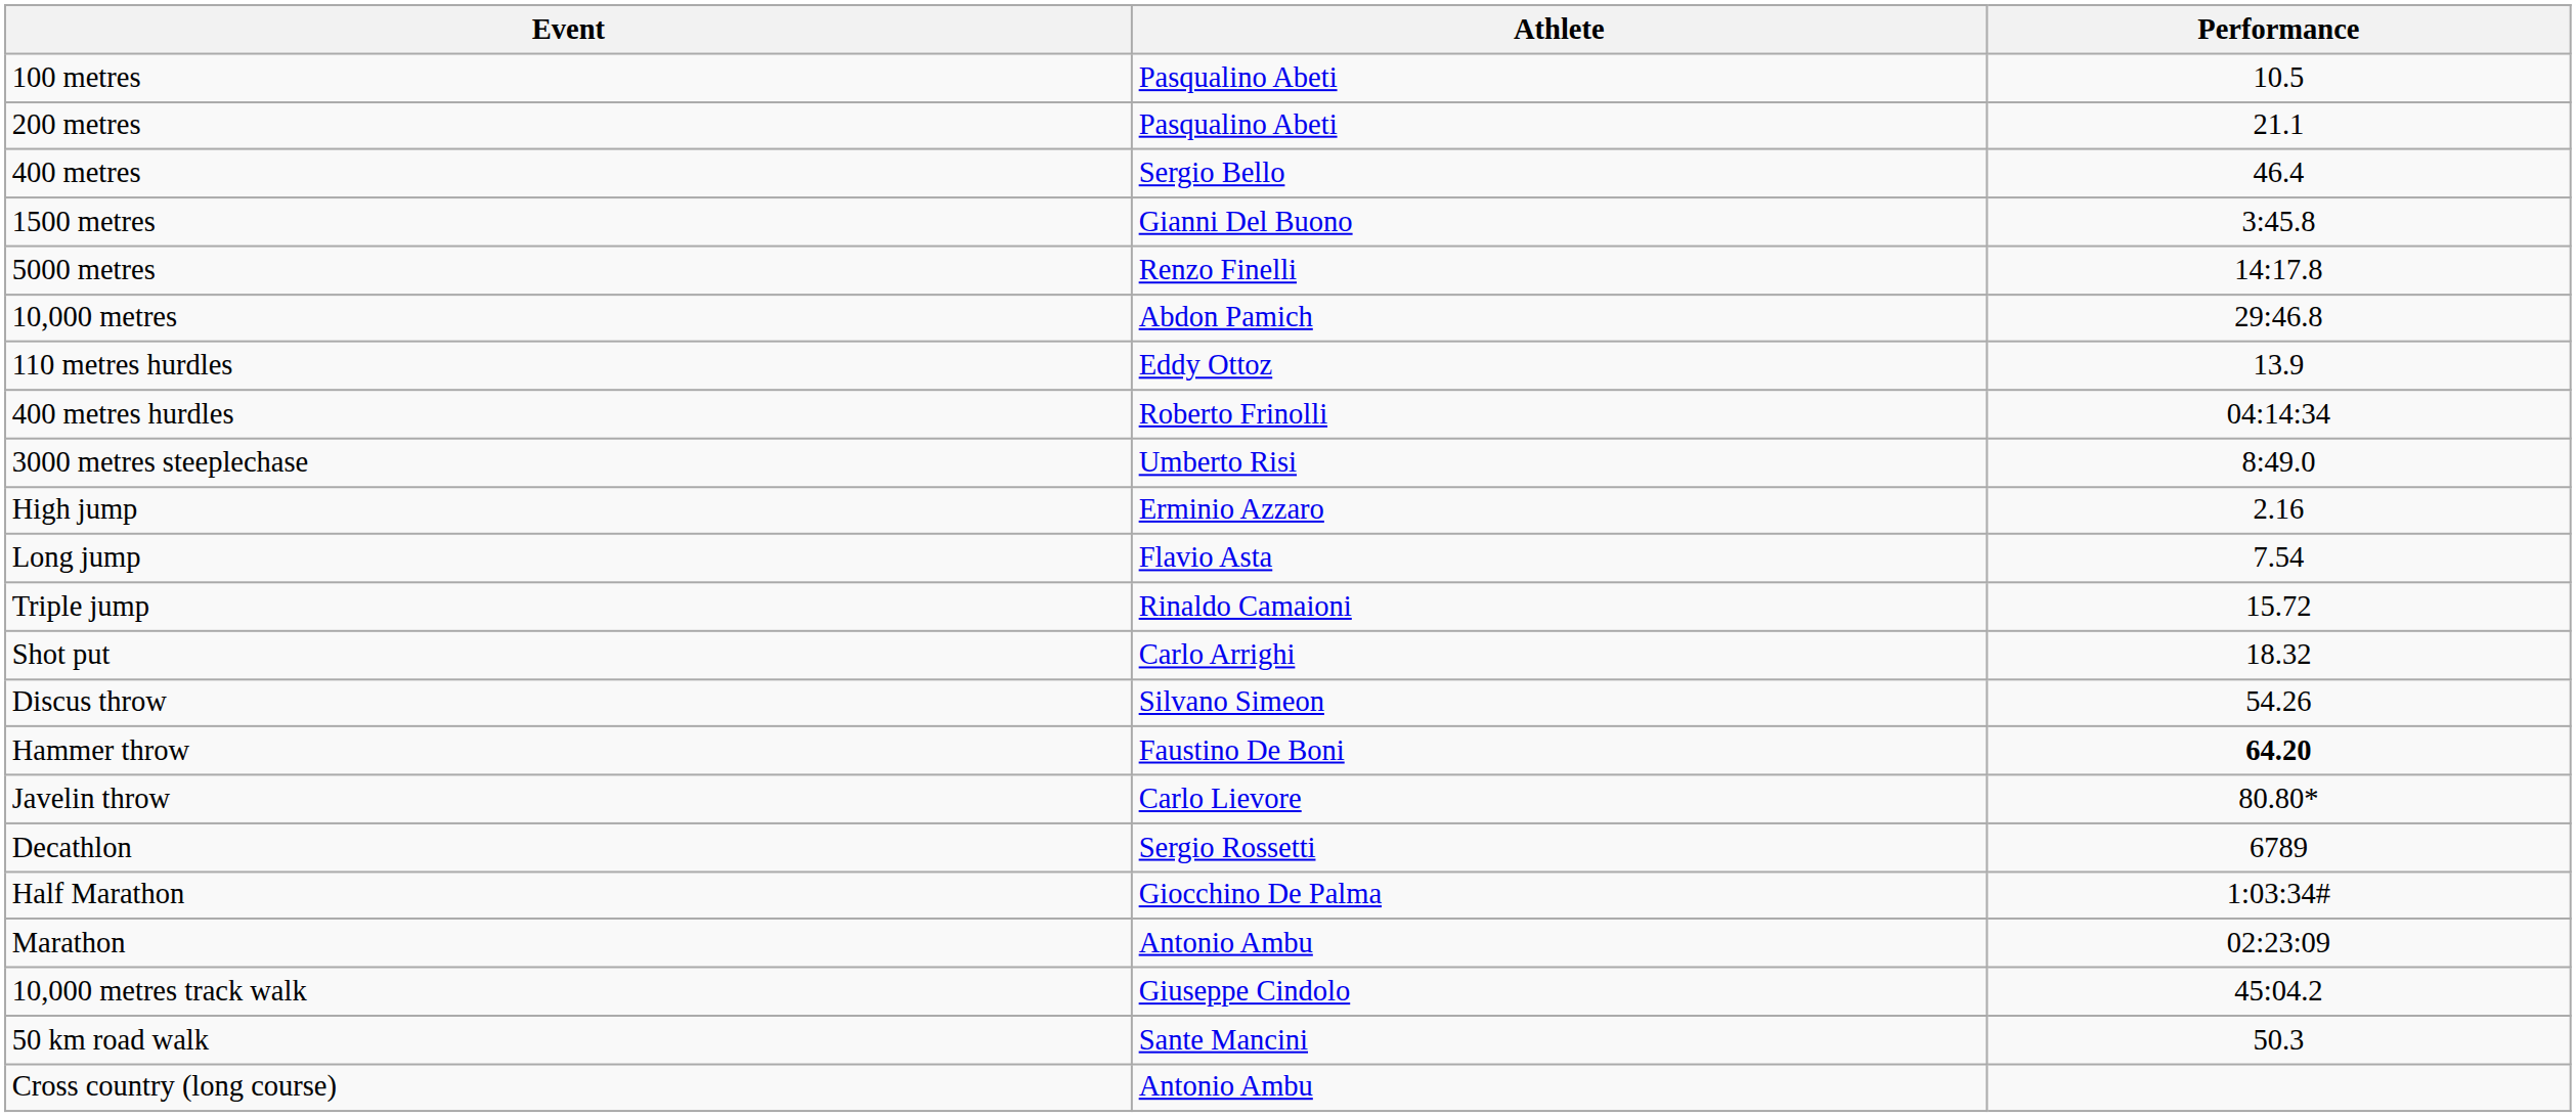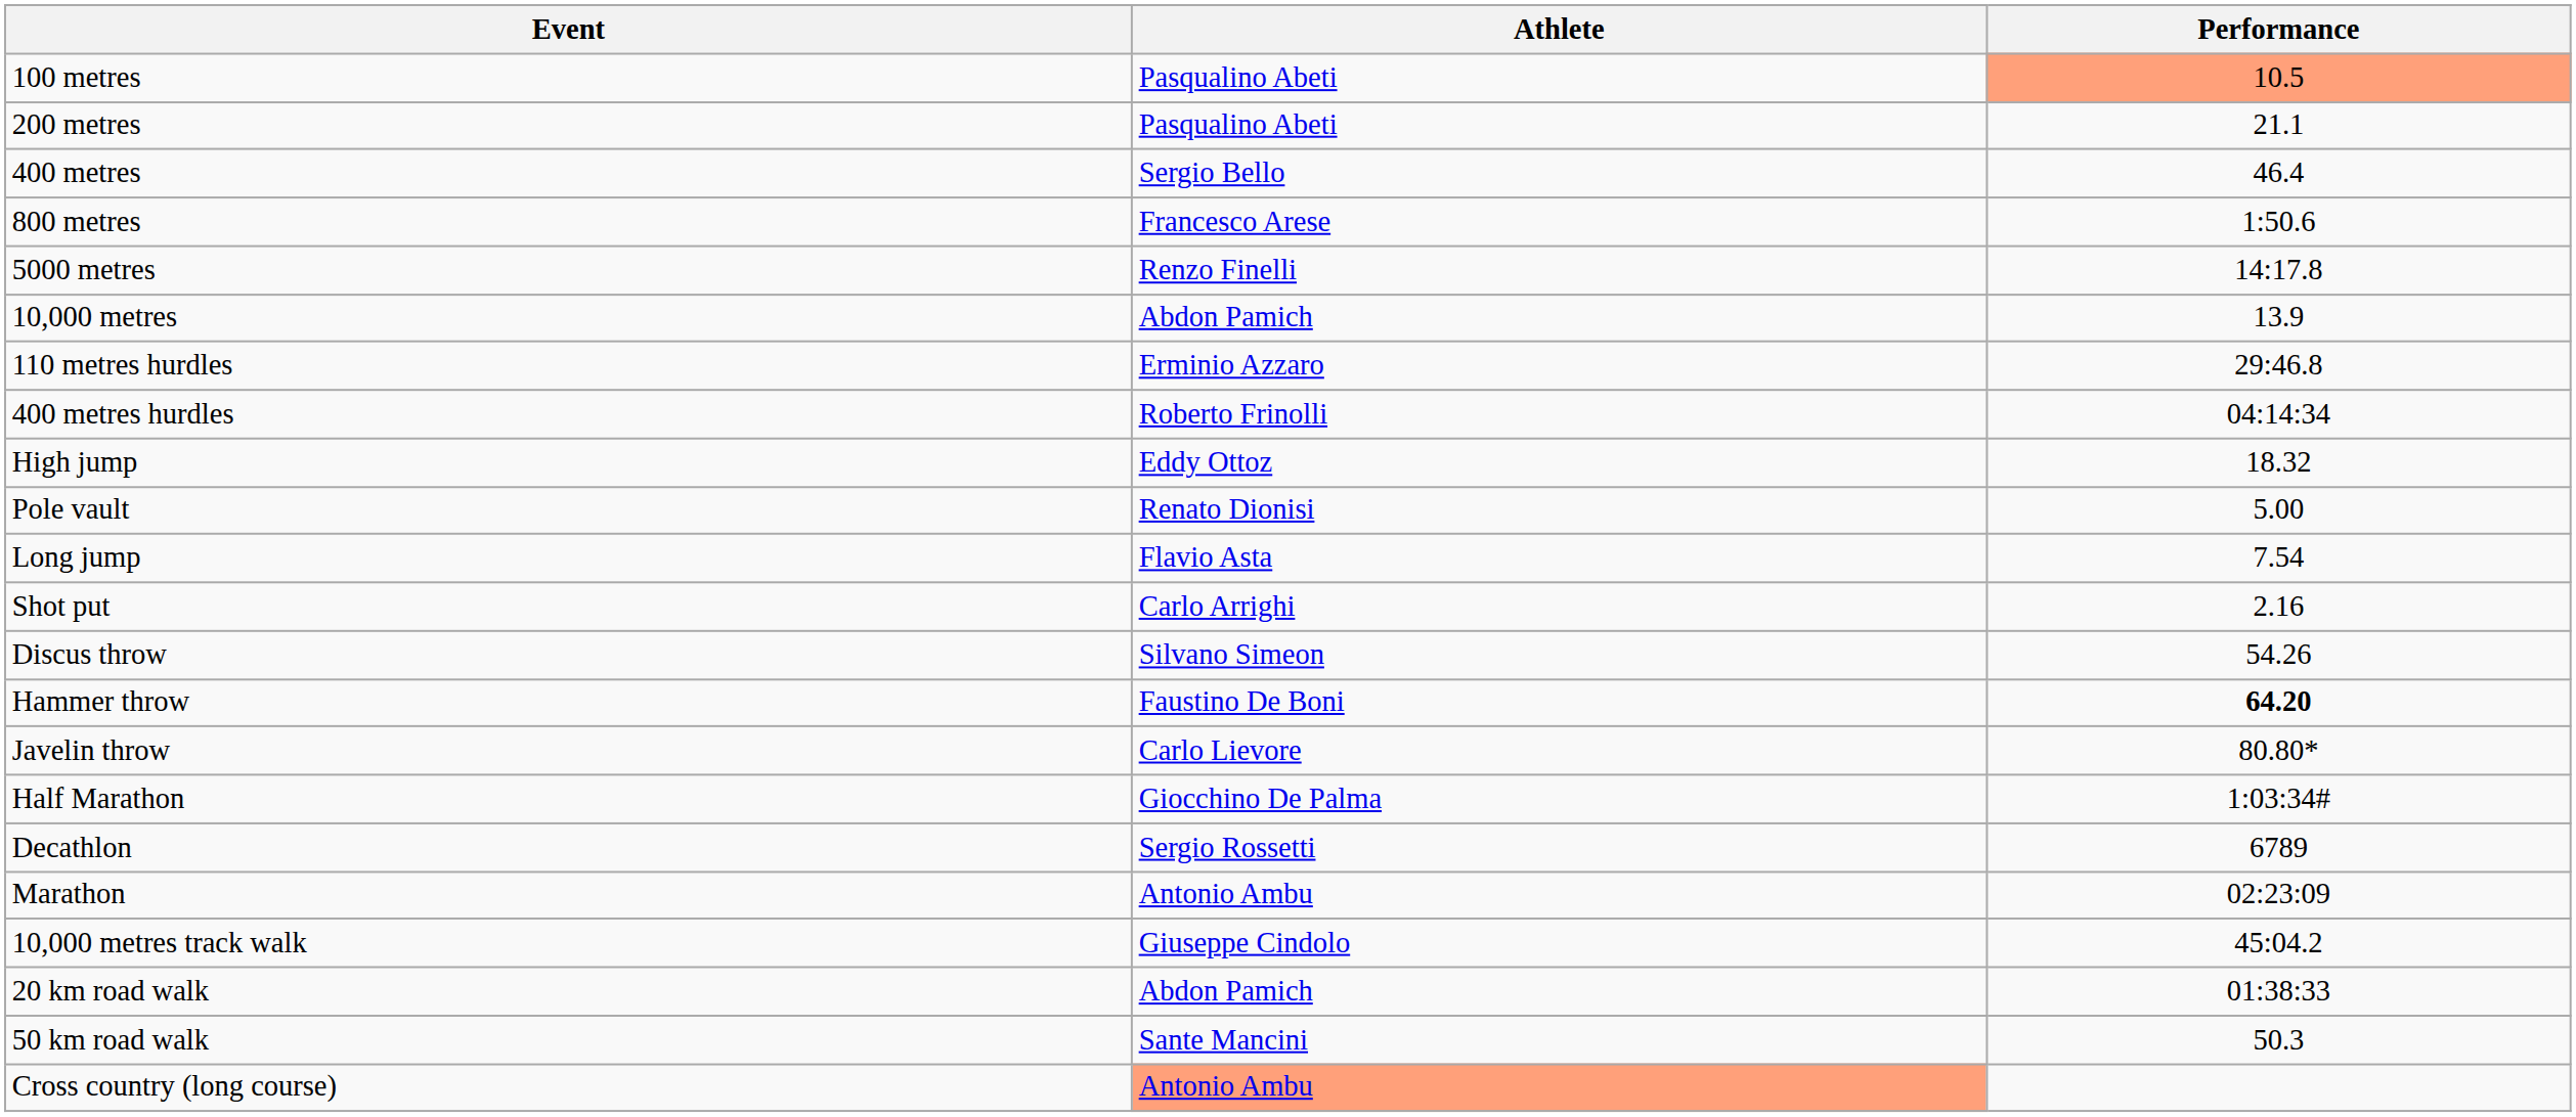100 metres | Performance: no background -> lightsalmon background
+ row: 800 metres | Francesco Arese | 1:50.6
- row: 1500 metres | Gianni Del Buono | 3:45.8
10,000 metres | Performance: 29:46.8 -> 13.9
110 metres hurdles | Athlete: Eddy Ottoz -> Erminio Azzaro
110 metres hurdles | Performance: 13.9 -> 29:46.8
- row: 3000 metres steeplechase | Umberto Risi | 8:49.0
High jump | Athlete: Erminio Azzaro -> Eddy Ottoz
High jump | Performance: 2.16 -> 18.32
+ row: Pole vault | Renato Dionisi | 5.00
- row: Triple jump | Rinaldo Camaioni | 15.72
Shot put | Performance: 18.32 -> 2.16
rows swapped: Decathlon <-> Half Marathon
+ row: 20 km road walk | Abdon Pamich | 01:38:33
Cross country (long course) | Athlete: no background -> lightsalmon background
